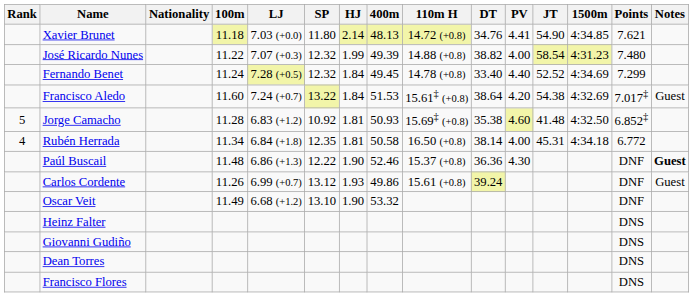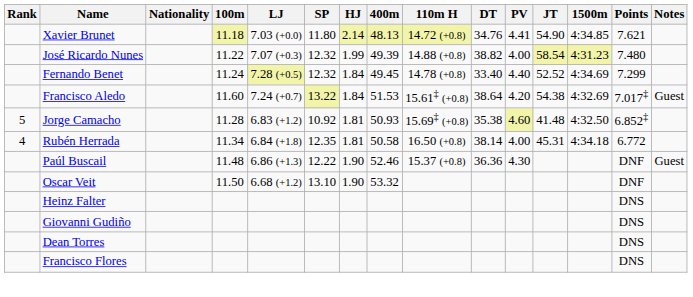Paúl Buscail | Notes: bold -> normal
- row: Carlos Cordente | 11.26 | 6.99 (+0.7) | 13.12 | 1.93 | 49.86 | 15.61 (+0.8) | 39.24 | DNF | Guest
Oscar Veit | 100m: 11.49 -> 11.50
